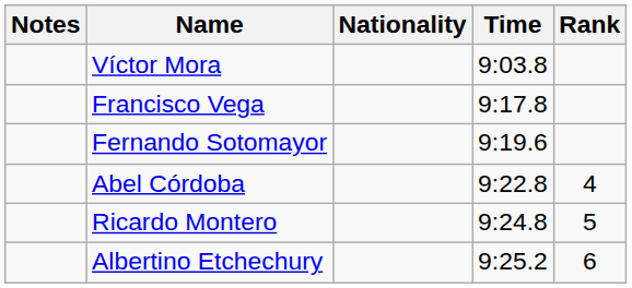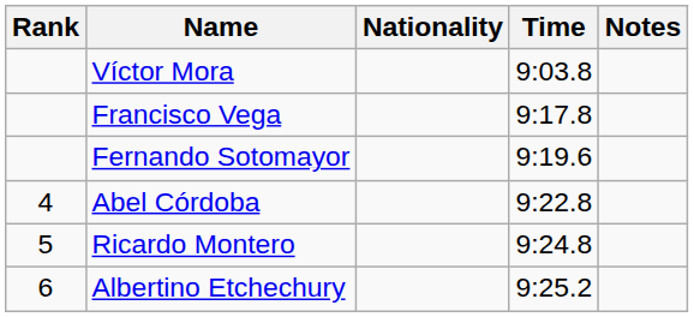columns swapped: Rank <-> Notes
